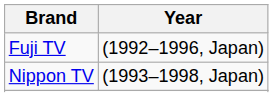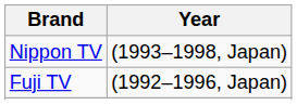rows swapped: Fuji TV <-> Nippon TV
